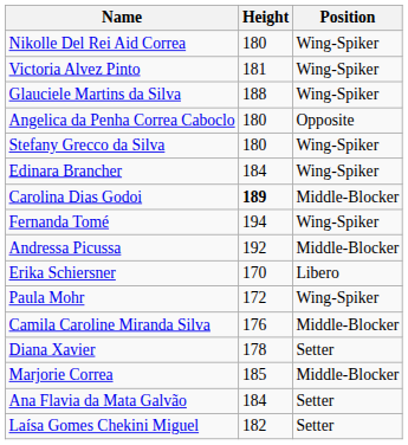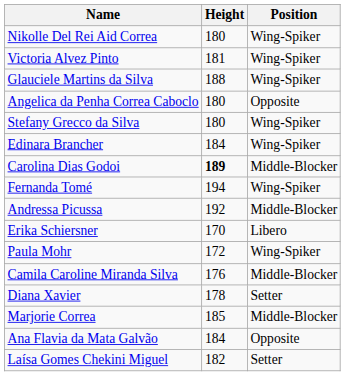Ana Flavia da Mata Galvão | Position: Setter -> Opposite
